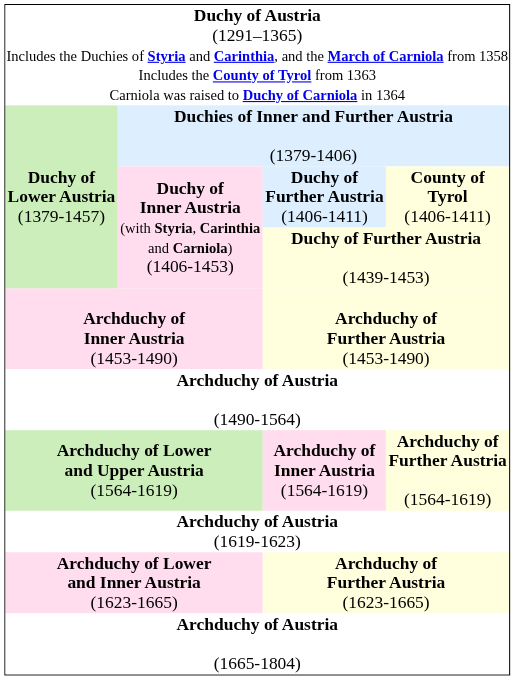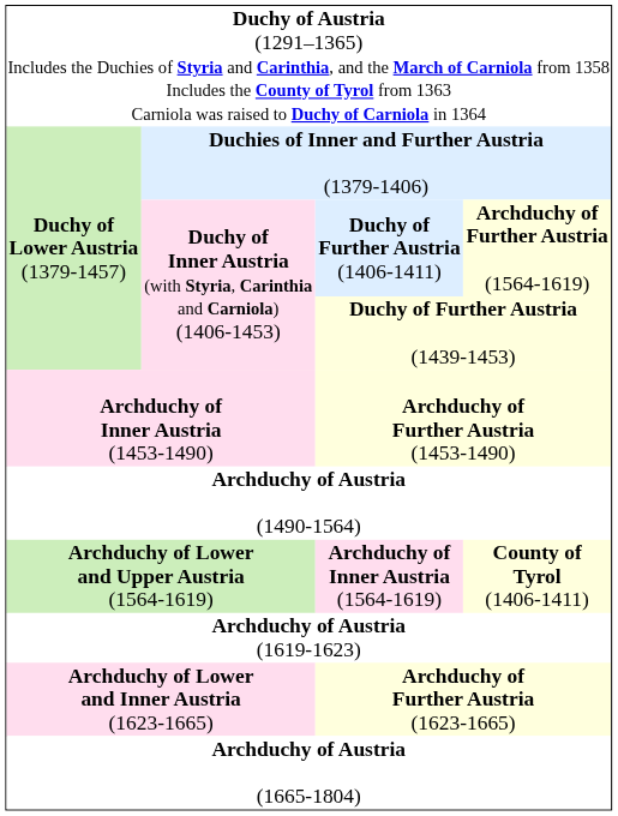Duchy of Further Austria (1406-1411) | column 4: County of Tyrol (1406-1411) -> Archduchy of Further Austria (1564-1619)
Archduchy of Inner Austria (1564-1619) | column 4: Archduchy of Further Austria (1564-1619) -> County of Tyrol (1406-1411)
